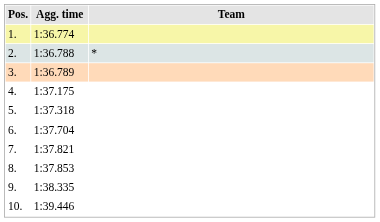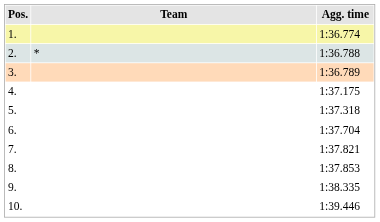columns swapped: Team <-> Agg. time
